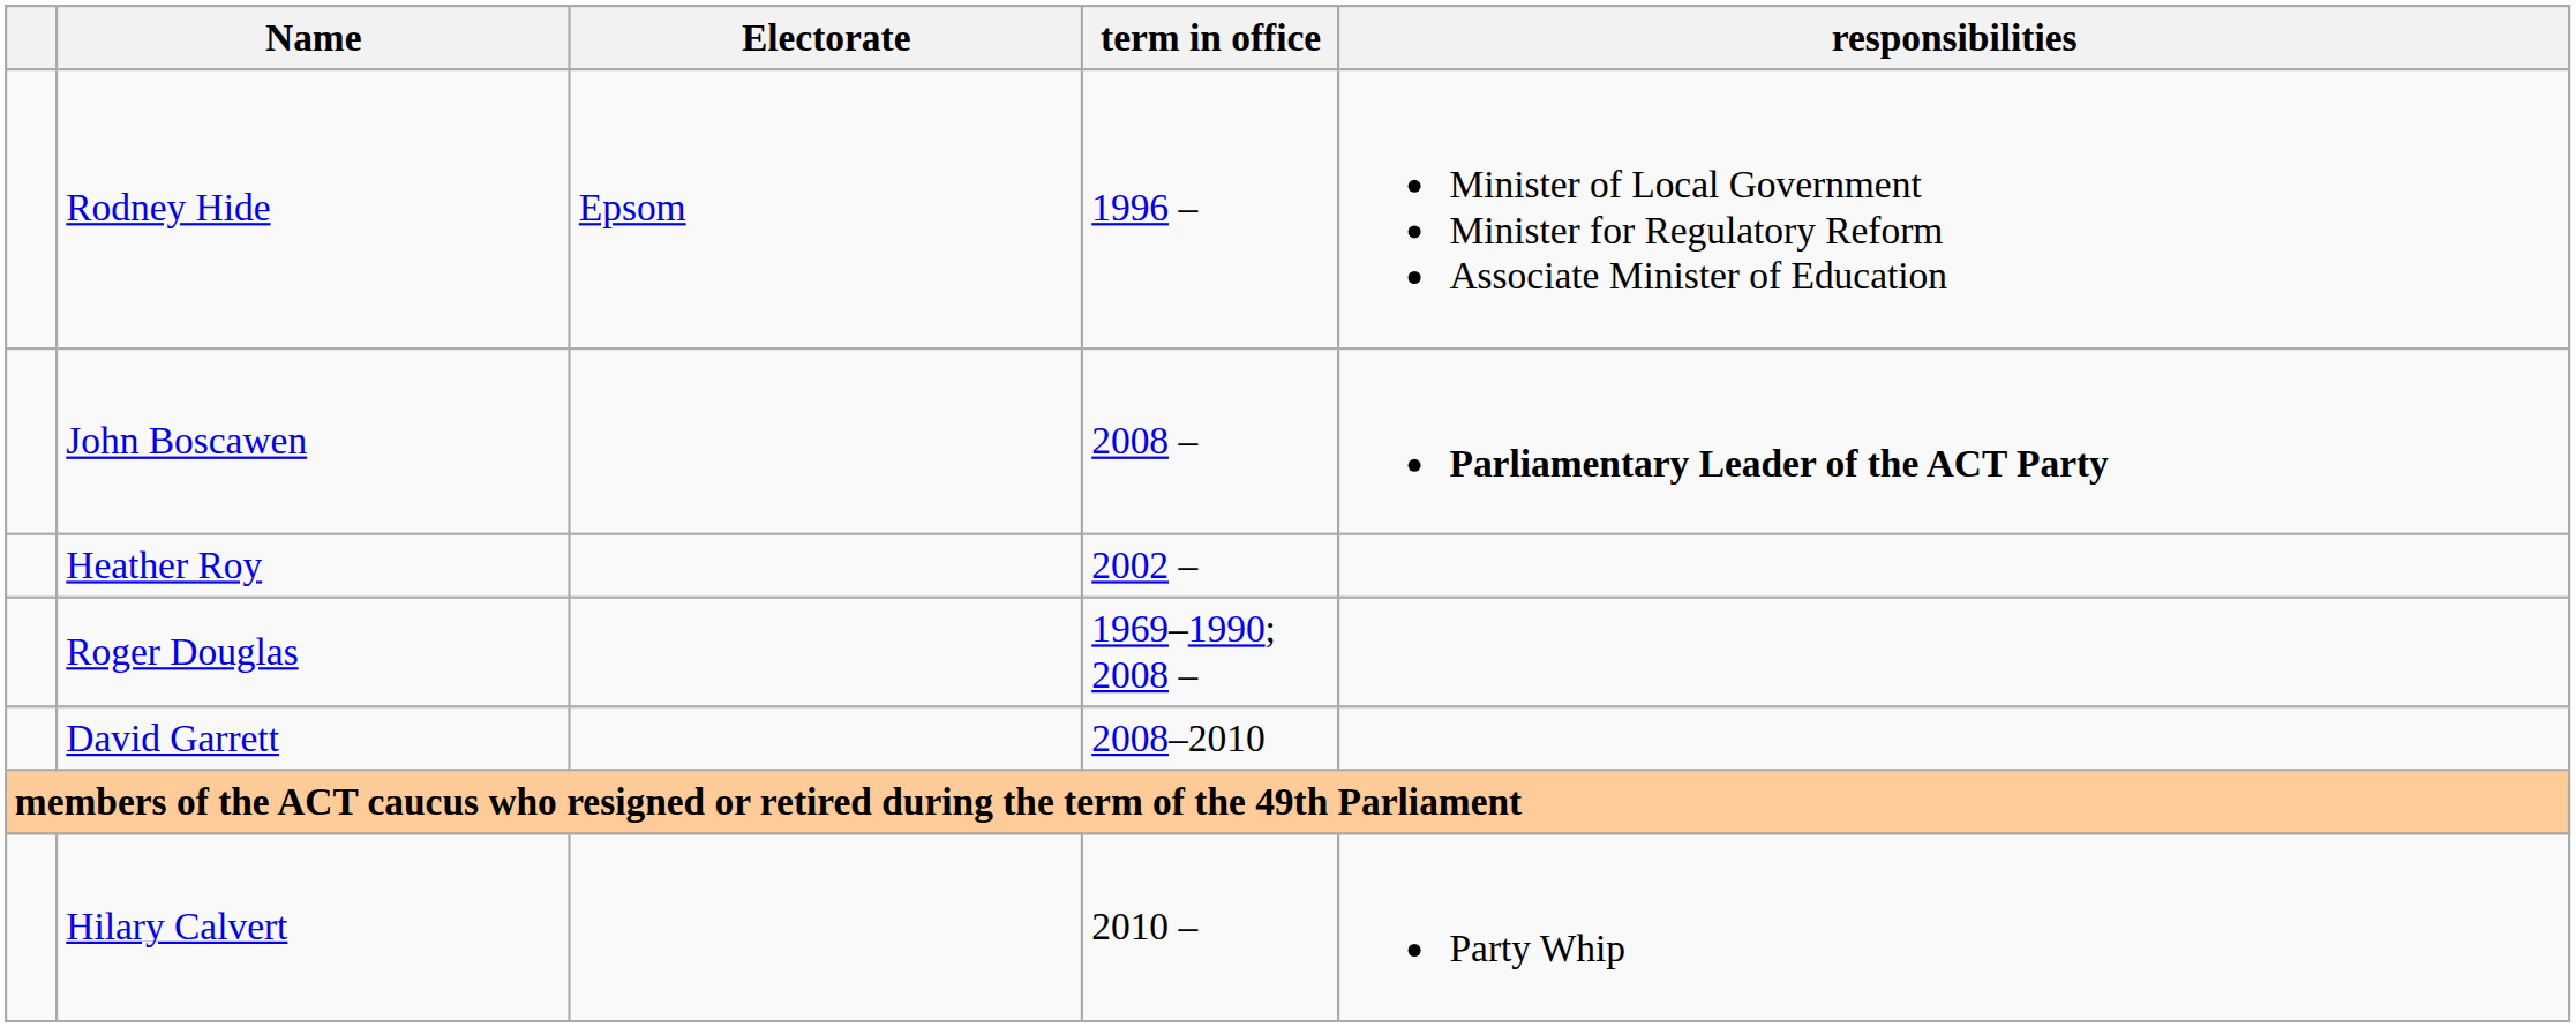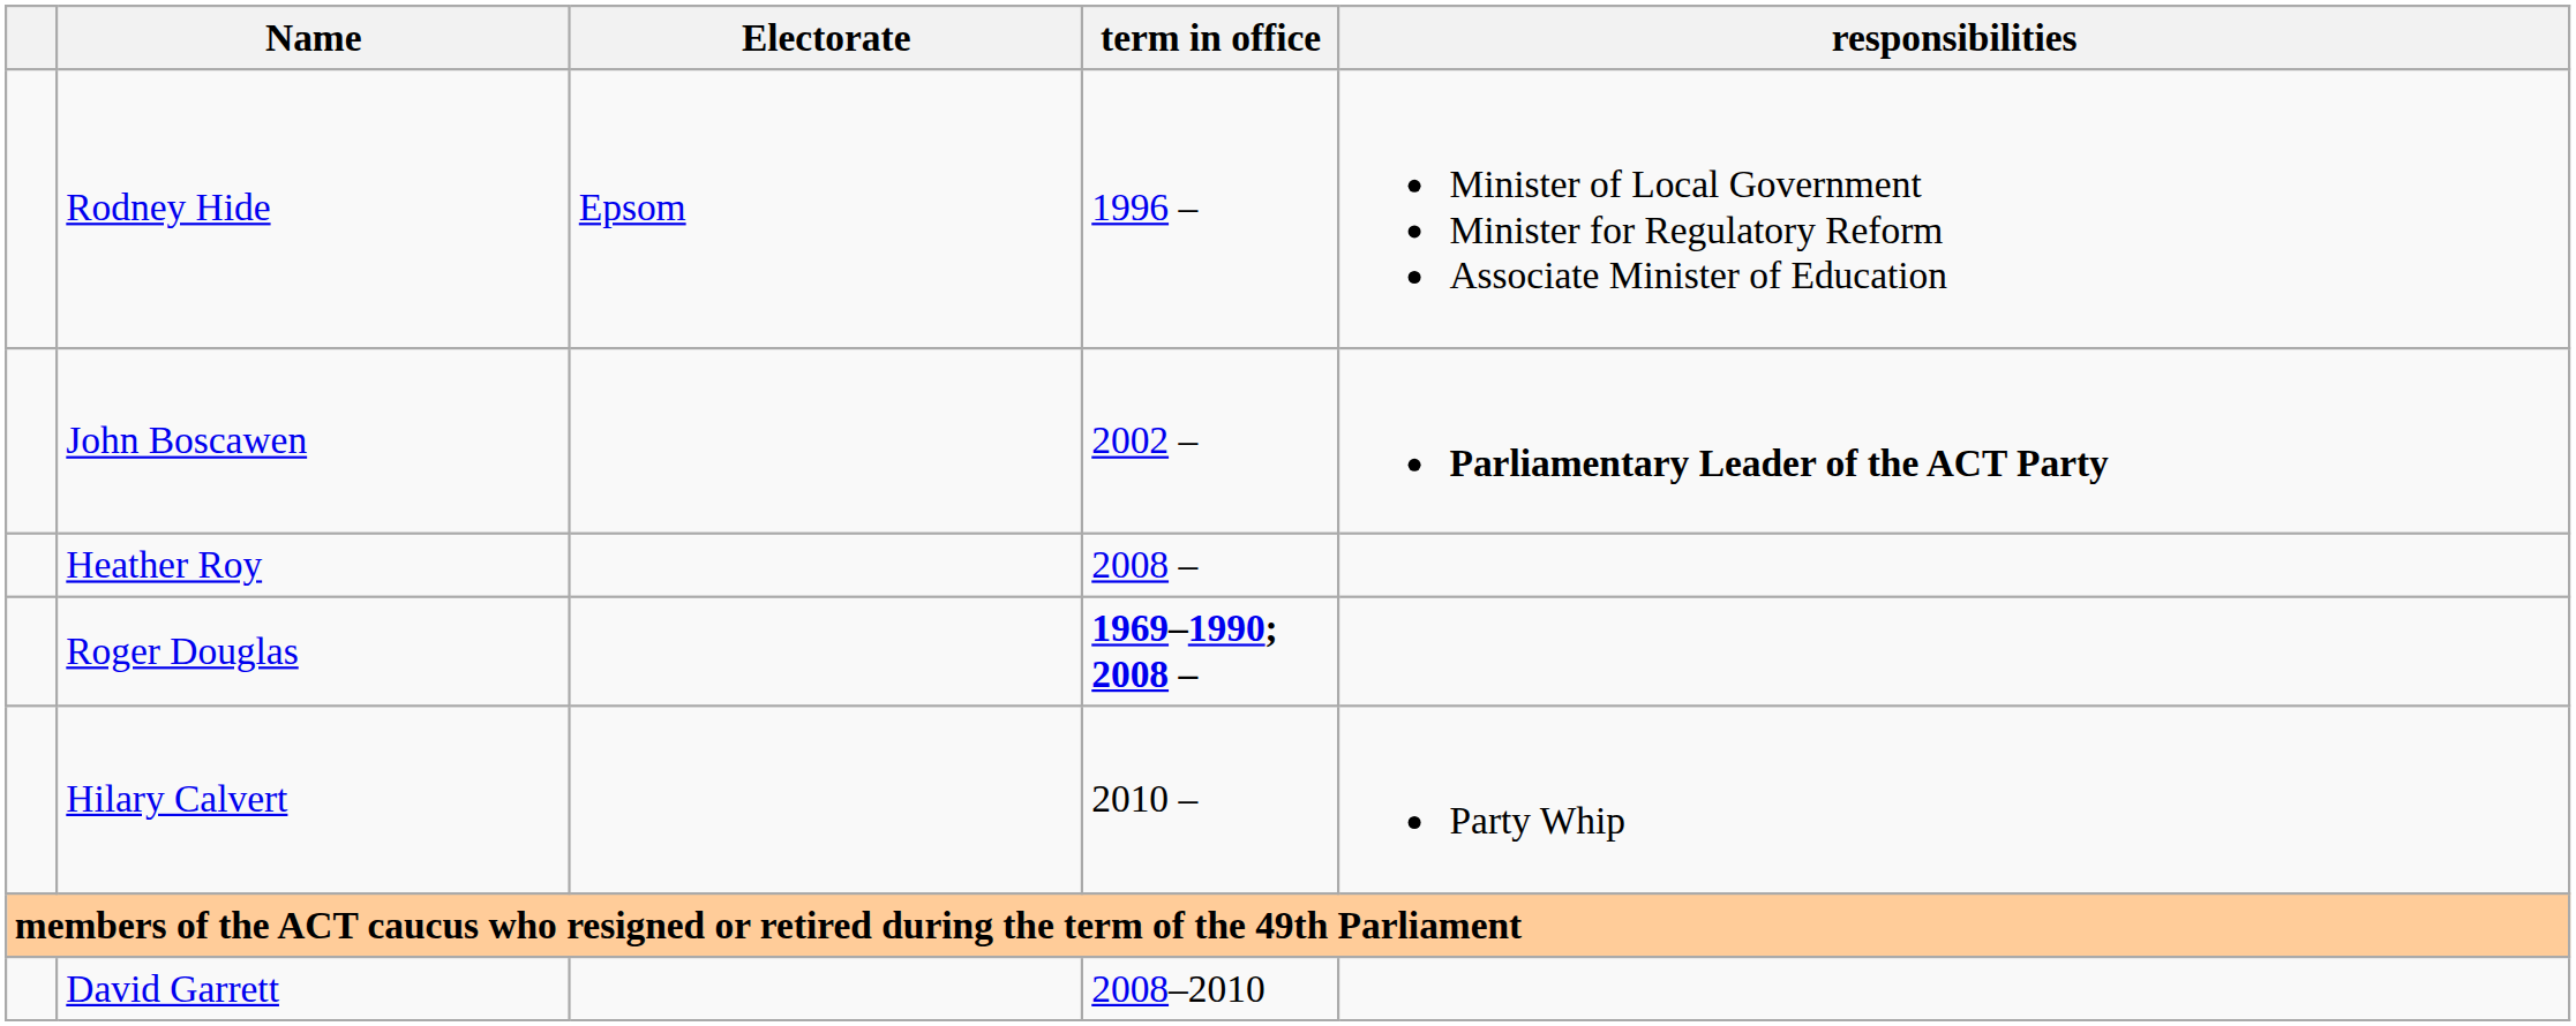John Boscawen | term in office: 2008 – -> 2002 –
Heather Roy | term in office: 2002 – -> 2008 –
Roger Douglas | term in office: normal -> bold
rows swapped: Hilary Calvert <-> David Garrett
